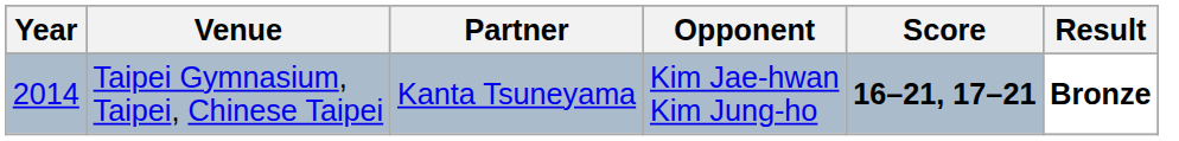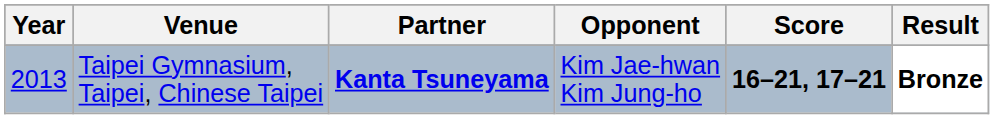Taipei Gymnasium, Taipei, Chinese Taipei | Year: 2014 -> 2013
Taipei Gymnasium, Taipei, Chinese Taipei | Partner: normal -> bold
